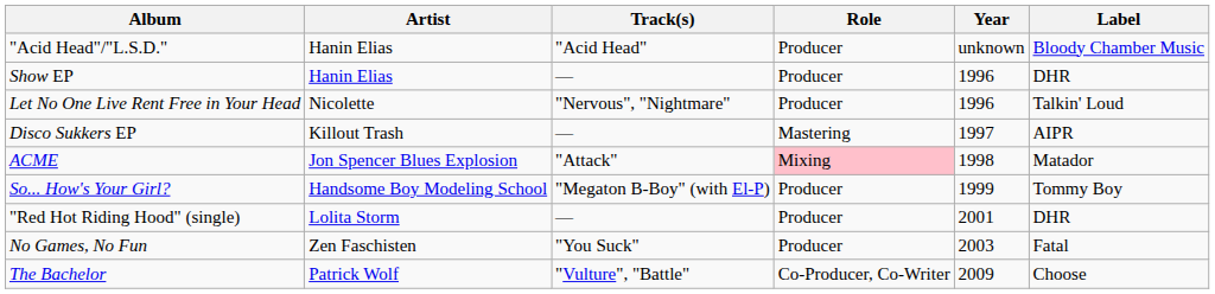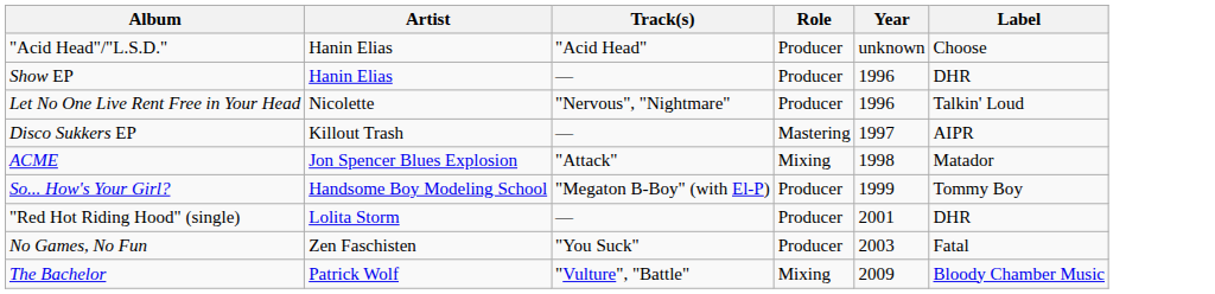"Acid Head"/"L.S.D." | Label: Bloody Chamber Music -> Choose
ACME | Role: pink background -> no background
The Bachelor | Role: Co-Producer, Co-Writer -> Mixing
The Bachelor | Label: Choose -> Bloody Chamber Music
